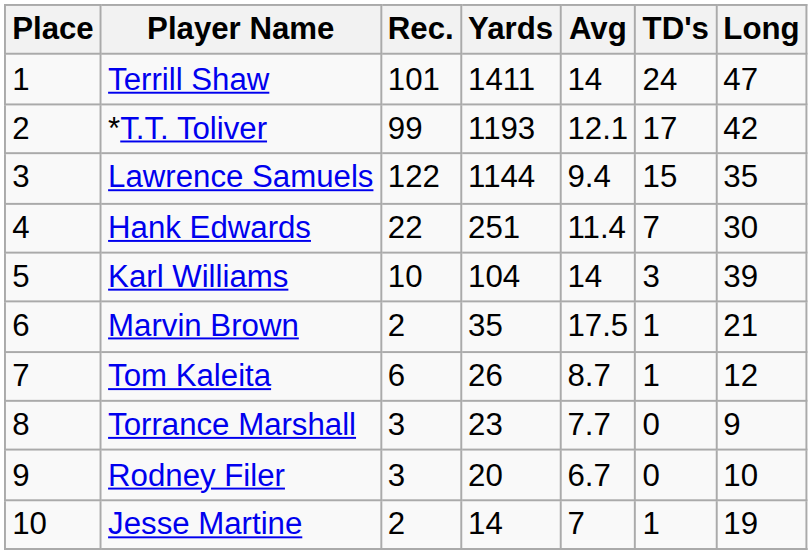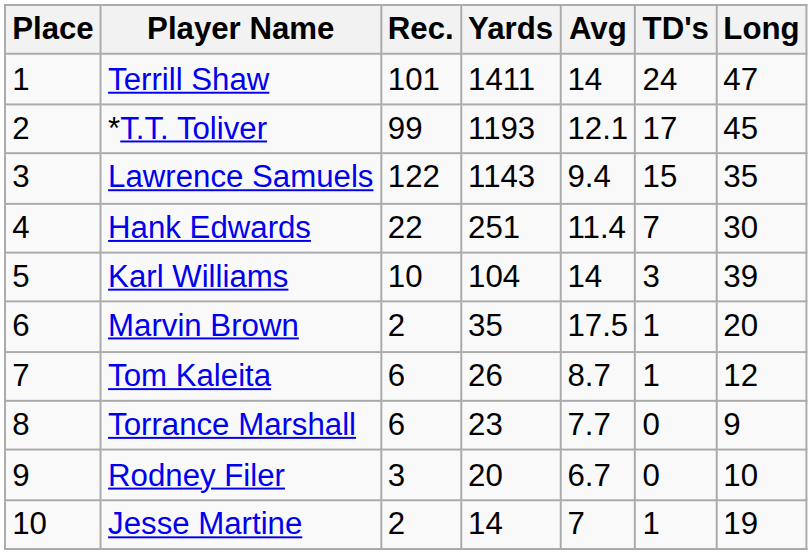*T.T. Toliver | Long: 42 -> 45
Lawrence Samuels | Yards: 1144 -> 1143
Marvin Brown | Long: 21 -> 20
Torrance Marshall | Rec.: 3 -> 6
